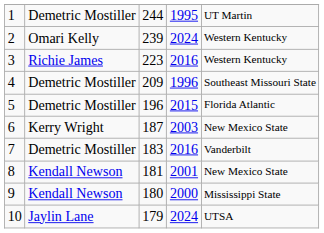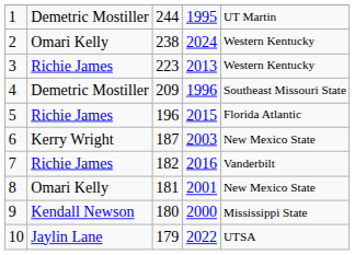2 | column 3: 239 -> 238
3 | column 4: 2016 -> 2013
5 | column 2: Demetric Mostiller -> Richie James
7 | column 2: Demetric Mostiller -> Richie James
7 | column 3: 183 -> 182
8 | column 2: Kendall Newson -> Omari Kelly
10 | column 4: 2024 -> 2022
